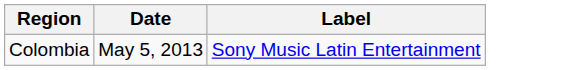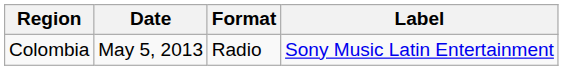+ column: Format | Radio
